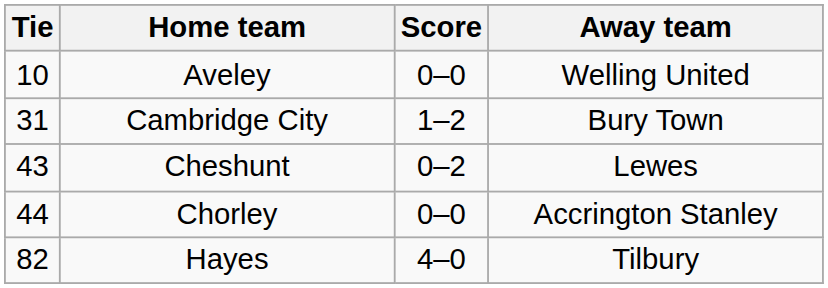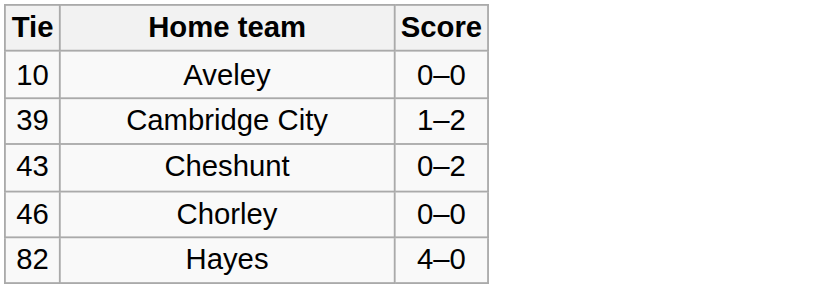- column: Away team | Welling United | Bury Town | Lewes | Accrington Stanley | Tilbury
Cambridge City | Tie: 31 -> 39
Chorley | Tie: 44 -> 46
